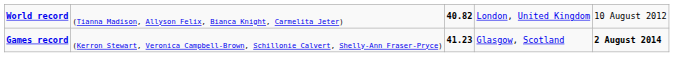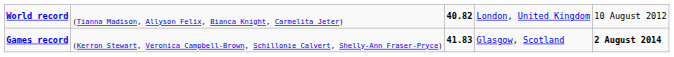Games record | column 3: 41.23 -> 41.83
